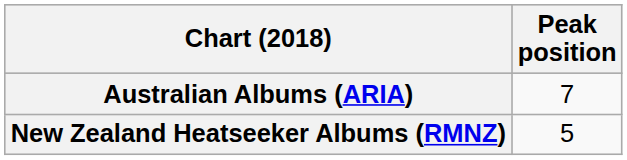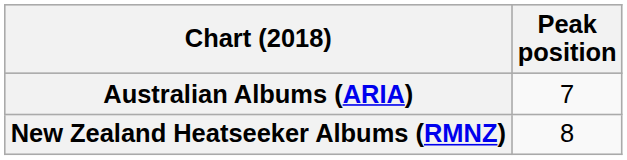New Zealand Heatseeker Albums (RMNZ) | Peak position: 5 -> 8
